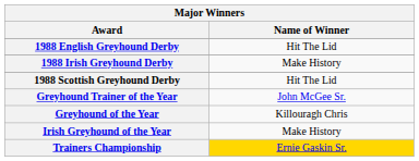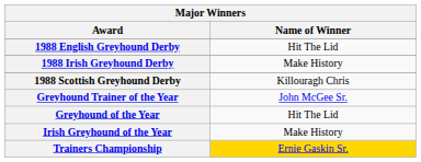1988 Scottish Greyhound Derby | Name of Winner: Hit The Lid -> Killouragh Chris
Greyhound of the Year | Name of Winner: Killouragh Chris -> Hit The Lid
